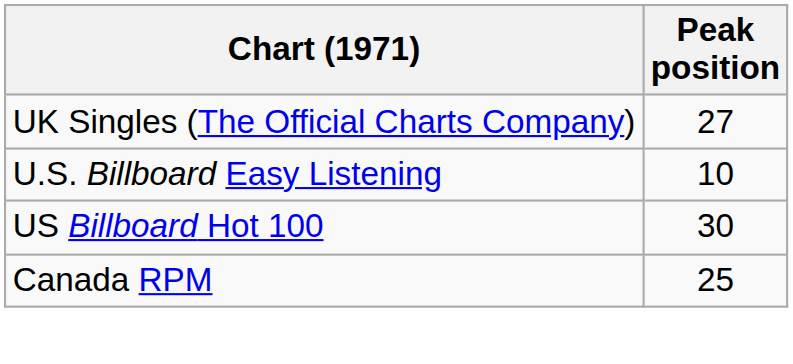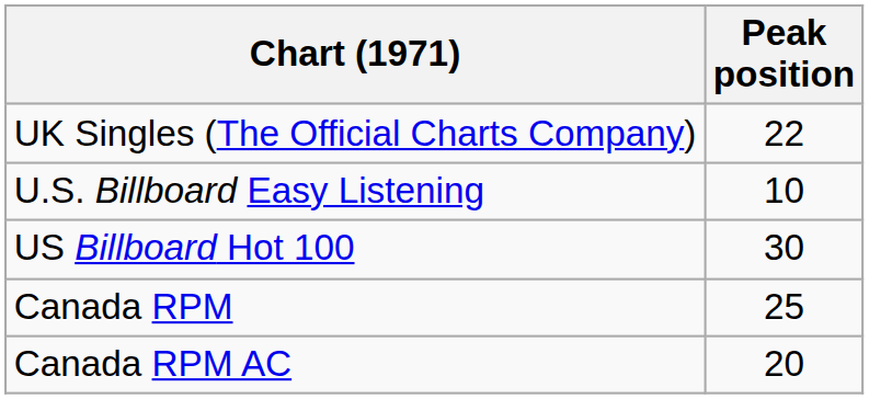UK Singles (The Official Charts Company) | Peak position: 27 -> 22
+ row: Canada RPM AC | 20
